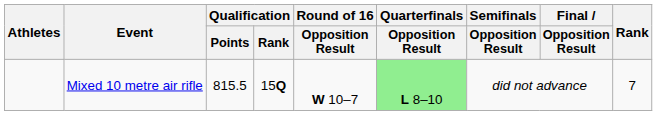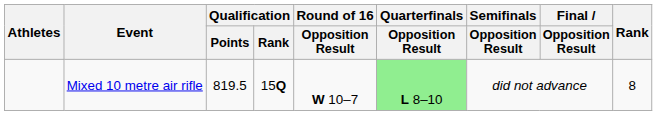Mixed 10 metre air rifle | Qualification / Points: 815.5 -> 819.5
Mixed 10 metre air rifle | Rank: 7 -> 8
